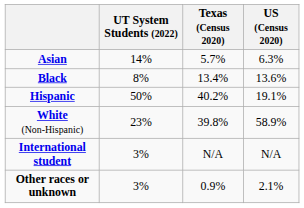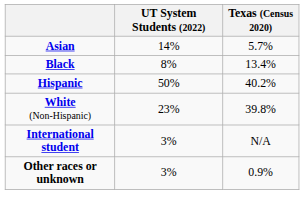- column: US (Census 2020) | 6.3% | 13.6% | 19.1% | 58.9% | N/A | 2.1%
